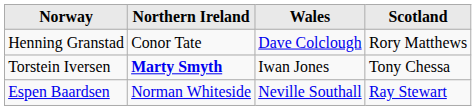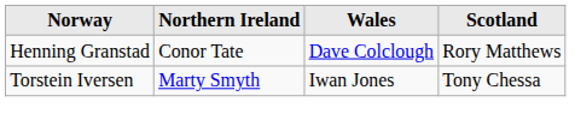Torstein Iversen | Northern Ireland: bold -> normal
- row: Espen Baardsen | Norman Whiteside | Neville Southall | Ray Stewart
